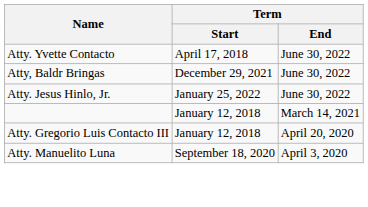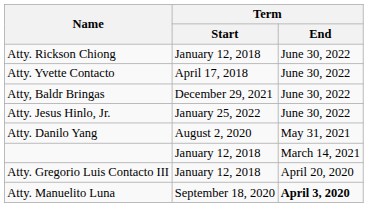+ row: Atty. Rickson Chiong | January 12, 2018 | June 30, 2022
+ row: Atty. Danilo Yang | August 2, 2020 | May 31, 2021
Atty. Manuelito Luna | Term / End: normal -> bold
